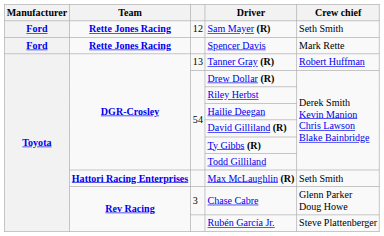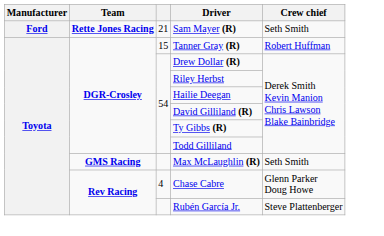Sam Mayer (R) | column 3: 12 -> 21
- row: Ford | Rette Jones Racing | Spencer Davis | Mark Rette
Tanner Gray (R) | column 3: 13 -> 15
Max McLaughlin (R) | Team: Hattori Racing Enterprises -> GMS Racing
Chase Cabre | column 3: 3 -> 4
